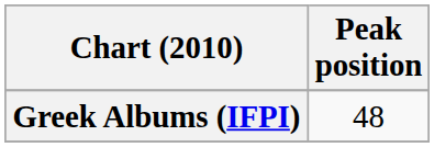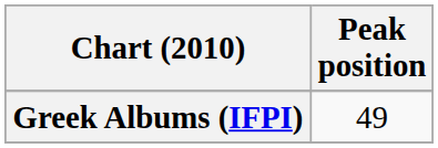Greek Albums (IFPI) | Peak position: 48 -> 49
